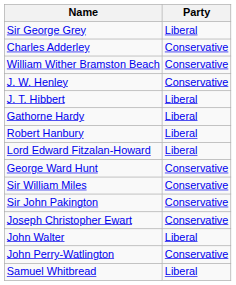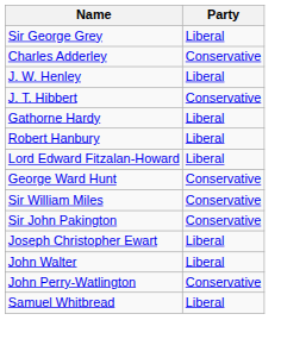- row: William Wither Bramston Beach | Conservative
J. W. Henley | Party: Conservative -> Liberal
J. T. Hibbert | Party: Liberal -> Conservative
Joseph Christopher Ewart | Party: Conservative -> Liberal
